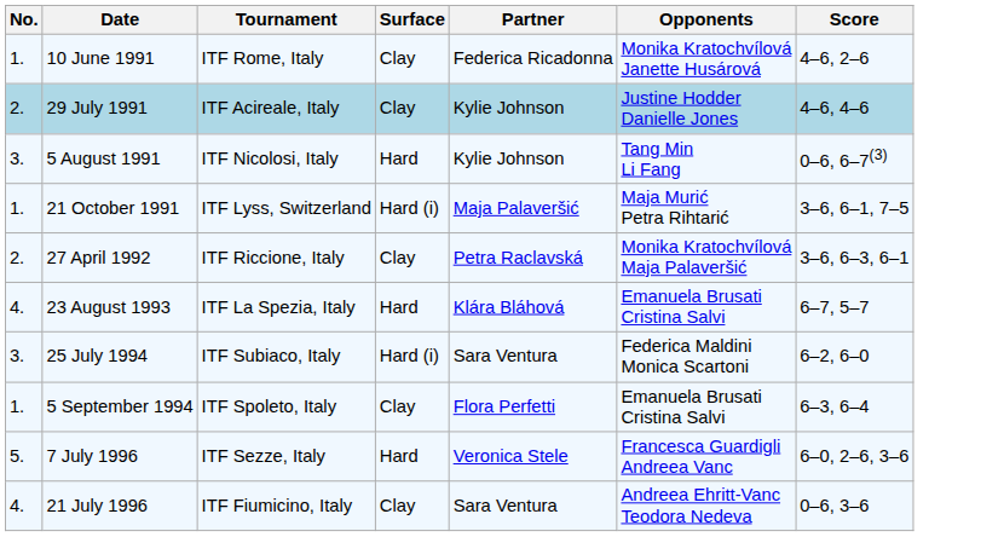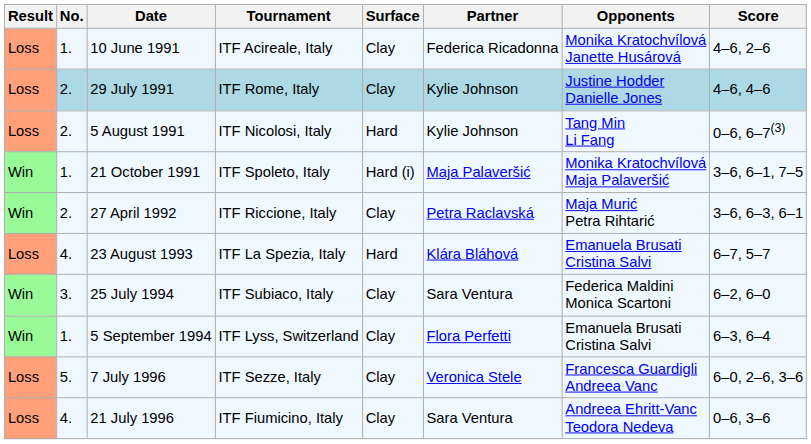+ column: Result | Loss | Loss | Loss | Win | Win | Loss | Win | Win | Loss | Loss
10 June 1991 | Tournament: ITF Rome, Italy -> ITF Acireale, Italy
29 July 1991 | Tournament: ITF Acireale, Italy -> ITF Rome, Italy
5 August 1991 | No.: 3. -> 2.
21 October 1991 | Tournament: ITF Lyss, Switzerland -> ITF Spoleto, Italy
21 October 1991 | Opponents: Maja Murić Petra Rihtarić -> Monika Kratochvílová Maja Palaveršić
27 April 1992 | Opponents: Monika Kratochvílová Maja Palaveršić -> Maja Murić Petra Rihtarić
25 July 1994 | Surface: Hard (i) -> Clay
5 September 1994 | Tournament: ITF Spoleto, Italy -> ITF Lyss, Switzerland
7 July 1996 | Surface: Hard -> Clay
